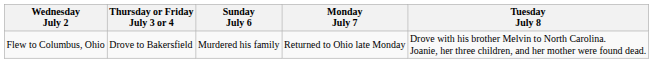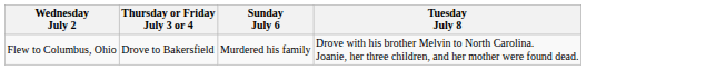- column: Monday July 7 | Returned to Ohio late Monday
